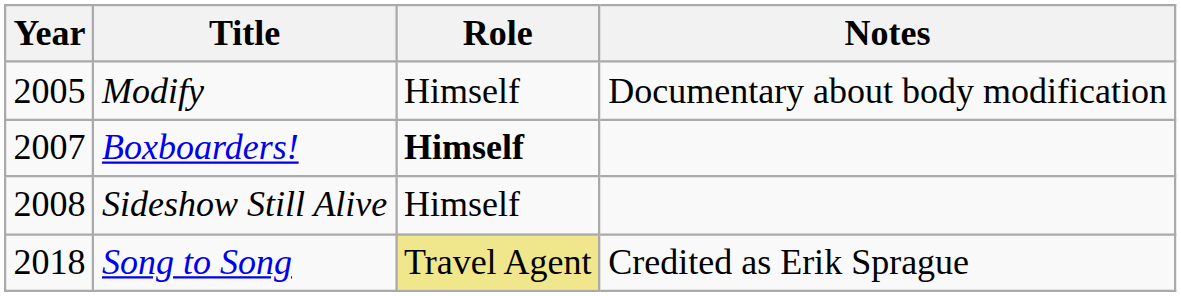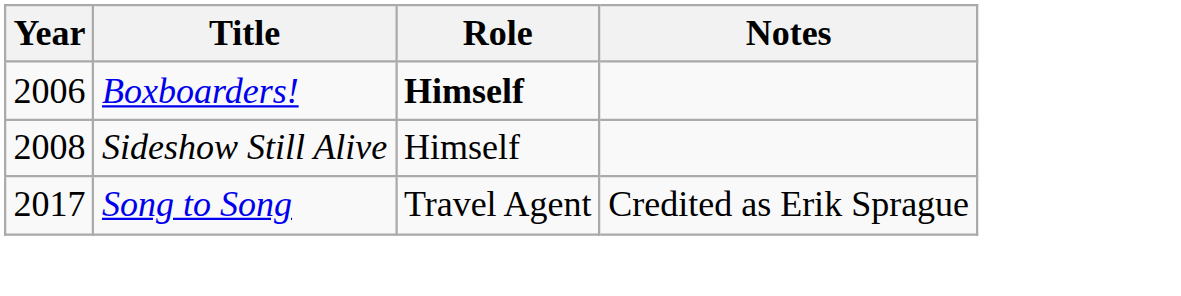- row: 2005 | Modify | Himself | Documentary about body modification
Boxboarders! | Year: 2007 -> 2006
Song to Song | Year: 2018 -> 2017
Song to Song | Role: khaki background -> no background
